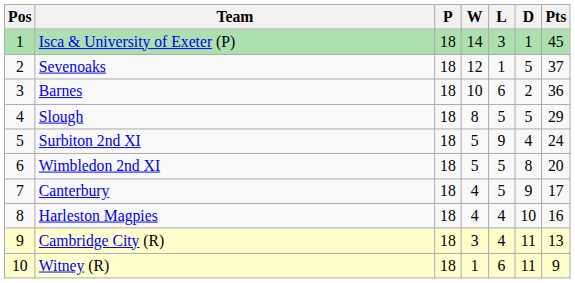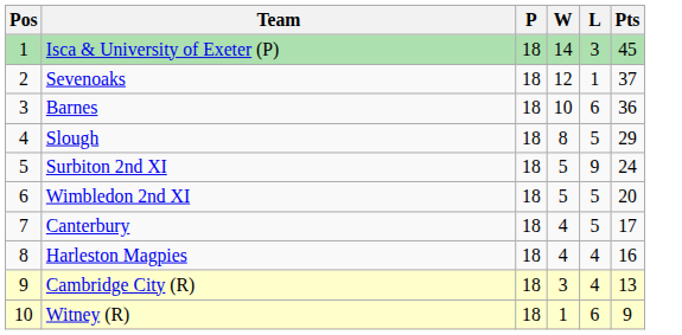- column: D | 1 | 5 | 2 | 5 | 4 | 8 | 9 | 10 | 11 | 11
